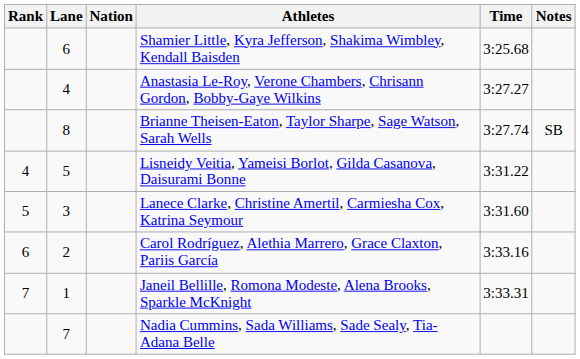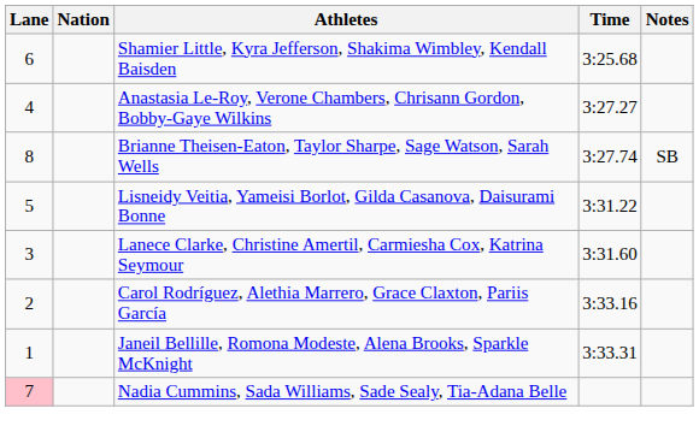- column: Rank | 4 | 5 | 6 | 7
Nadia Cummins, Sada Williams, Sade Sealy, Tia-Adana Belle | Lane: no background -> pink background
